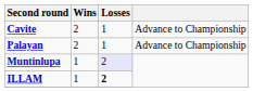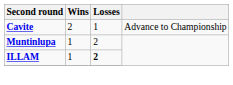- row: Palayan | 2 | 1 | Advance to Championship
Muntinlupa | Losses: lavender background -> no background
